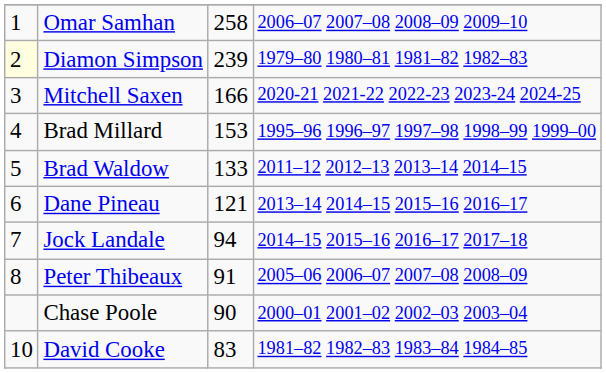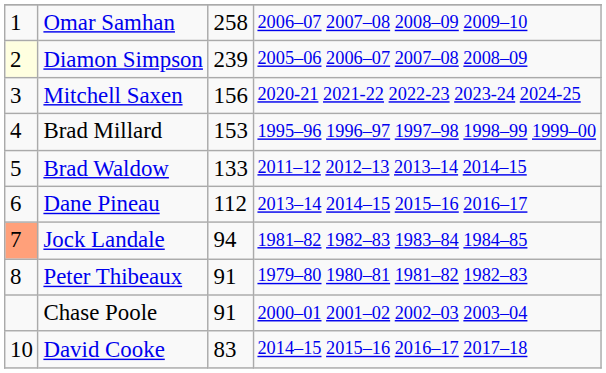Diamon Simpson | column 4: 1979–80 1980–81 1981–82 1982–83 -> 2005–06 2006–07 2007–08 2008–09
Mitchell Saxen | column 3: 166 -> 156
Dane Pineau | column 3: 121 -> 112
Jock Landale | column 1: no background -> lightsalmon background
Jock Landale | column 4: 2014–15 2015–16 2016–17 2017–18 -> 1981–82 1982–83 1983–84 1984–85
Peter Thibeaux | column 4: 2005–06 2006–07 2007–08 2008–09 -> 1979–80 1980–81 1981–82 1982–83
Chase Poole | column 3: 90 -> 91
David Cooke | column 4: 1981–82 1982–83 1983–84 1984–85 -> 2014–15 2015–16 2016–17 2017–18
